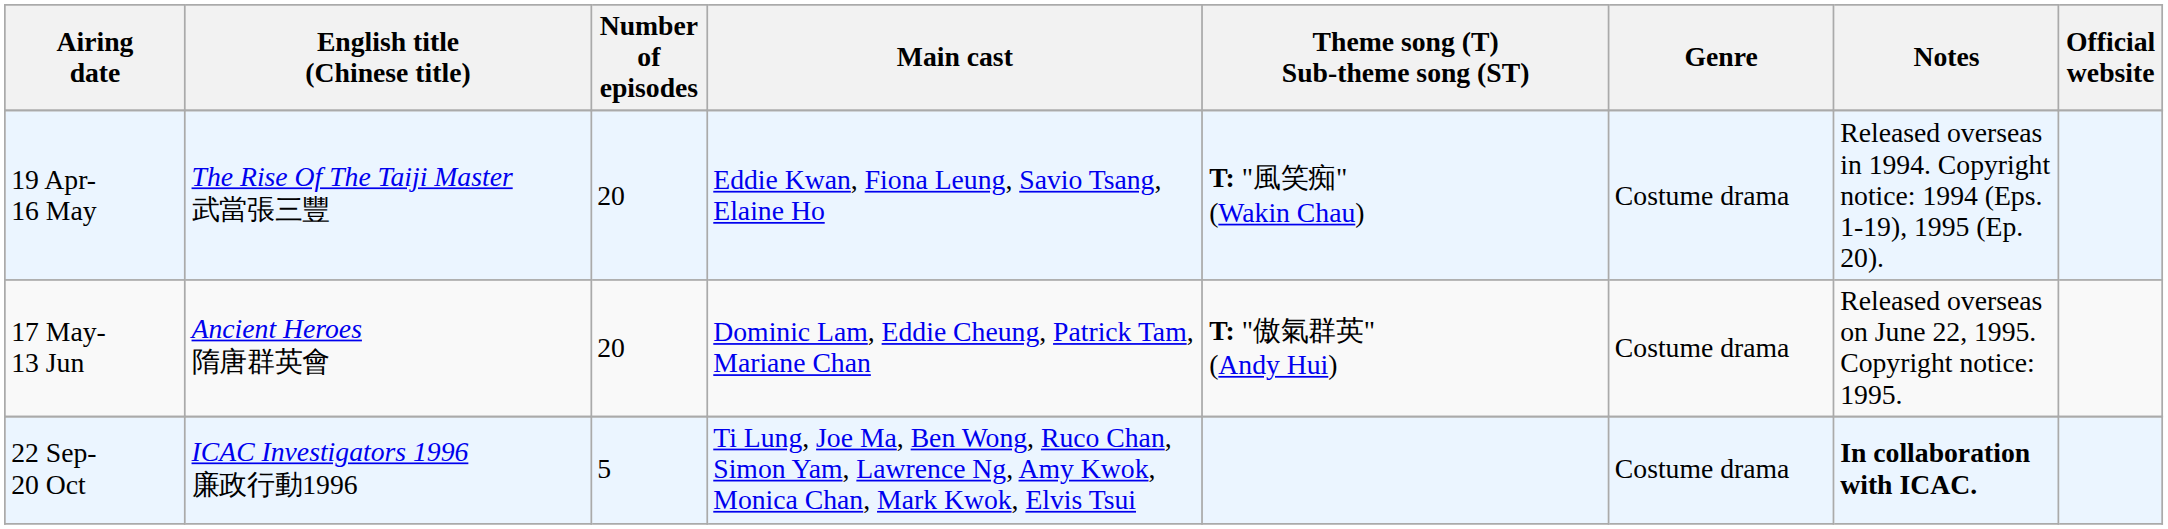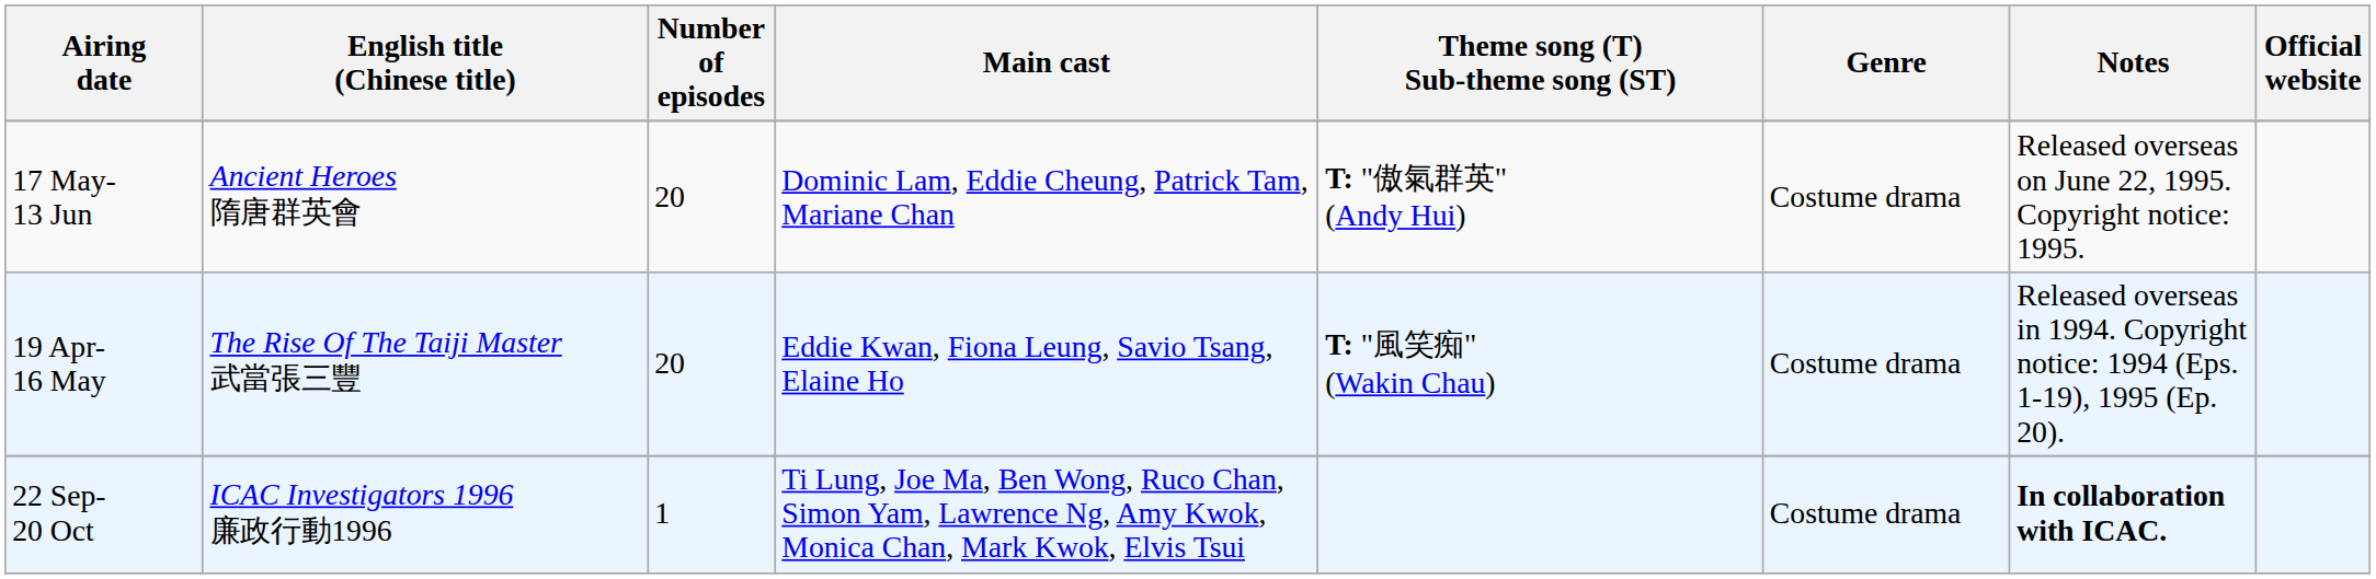rows swapped: 19 Apr- 16 May <-> 17 May- 13 Jun
22 Sep- 20 Oct | Number of episodes: 5 -> 1
